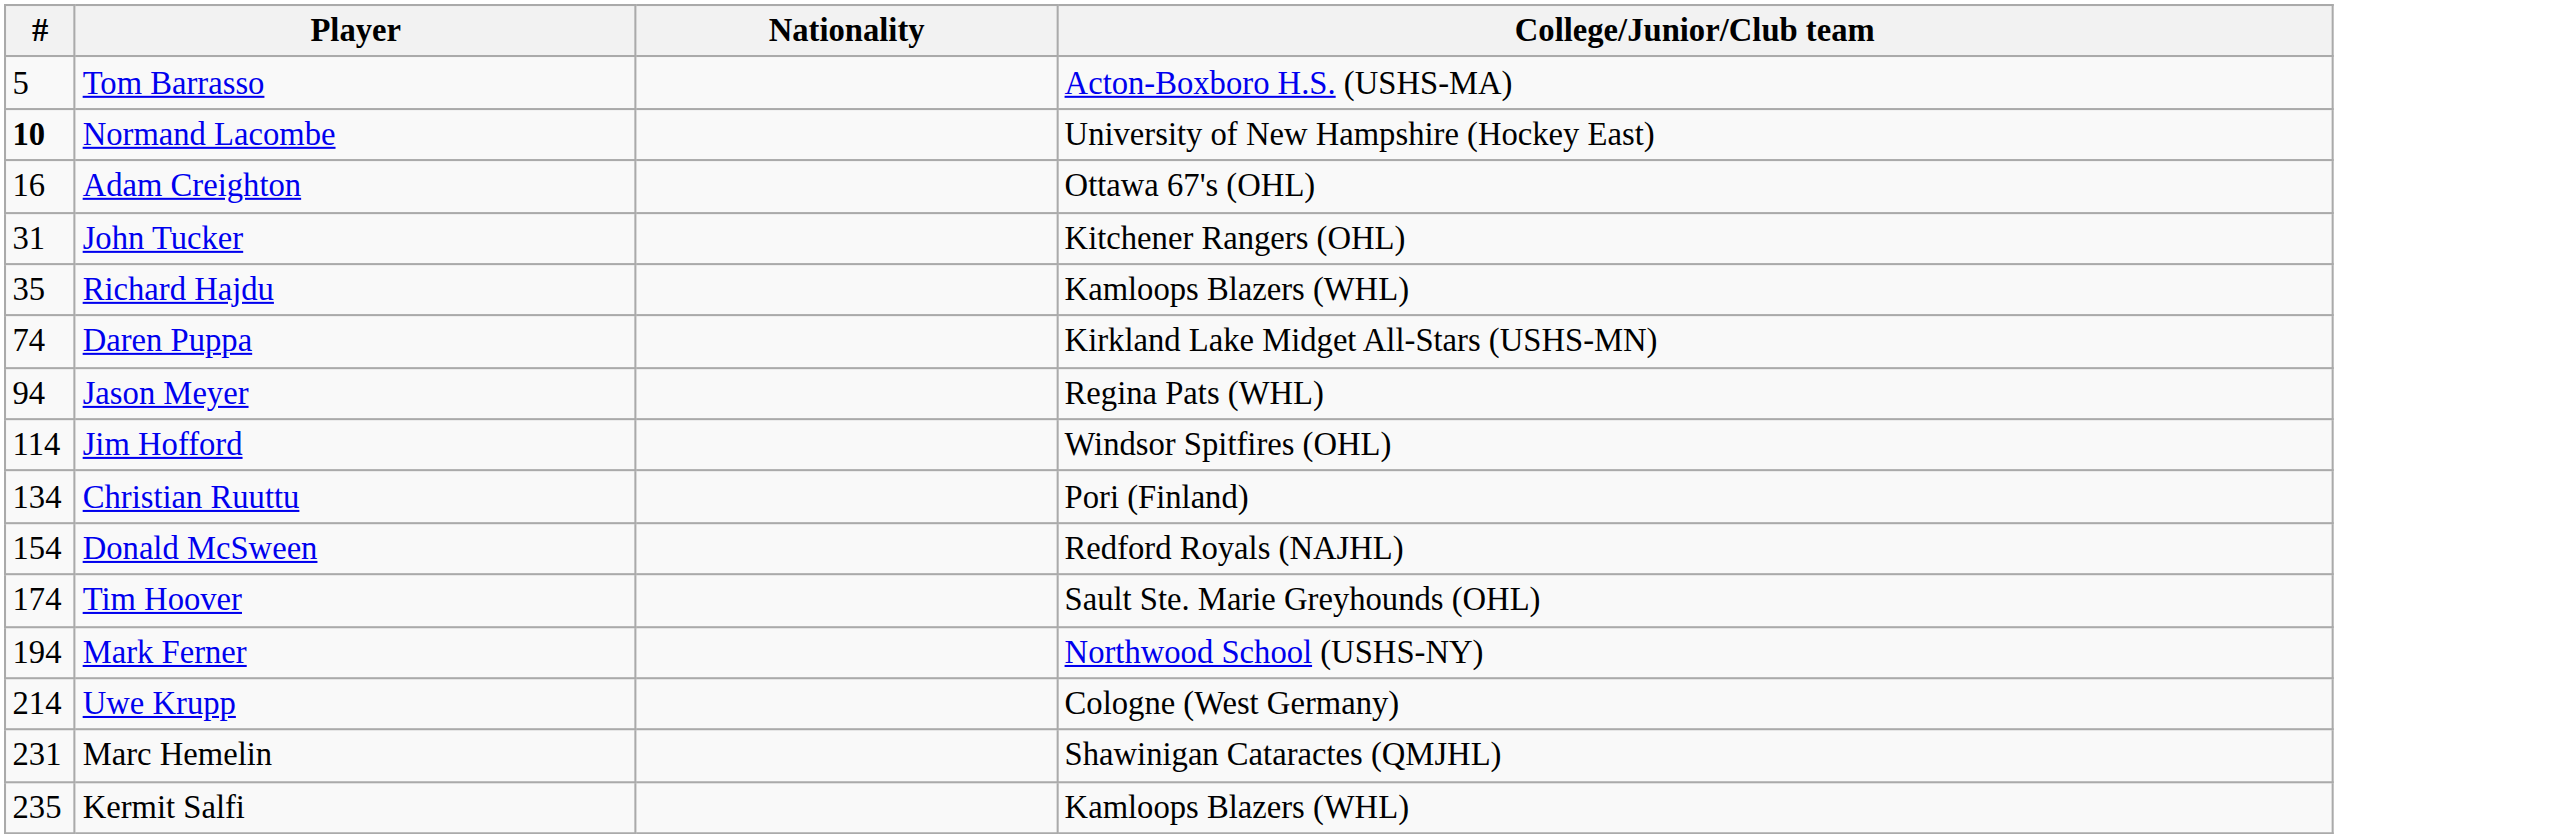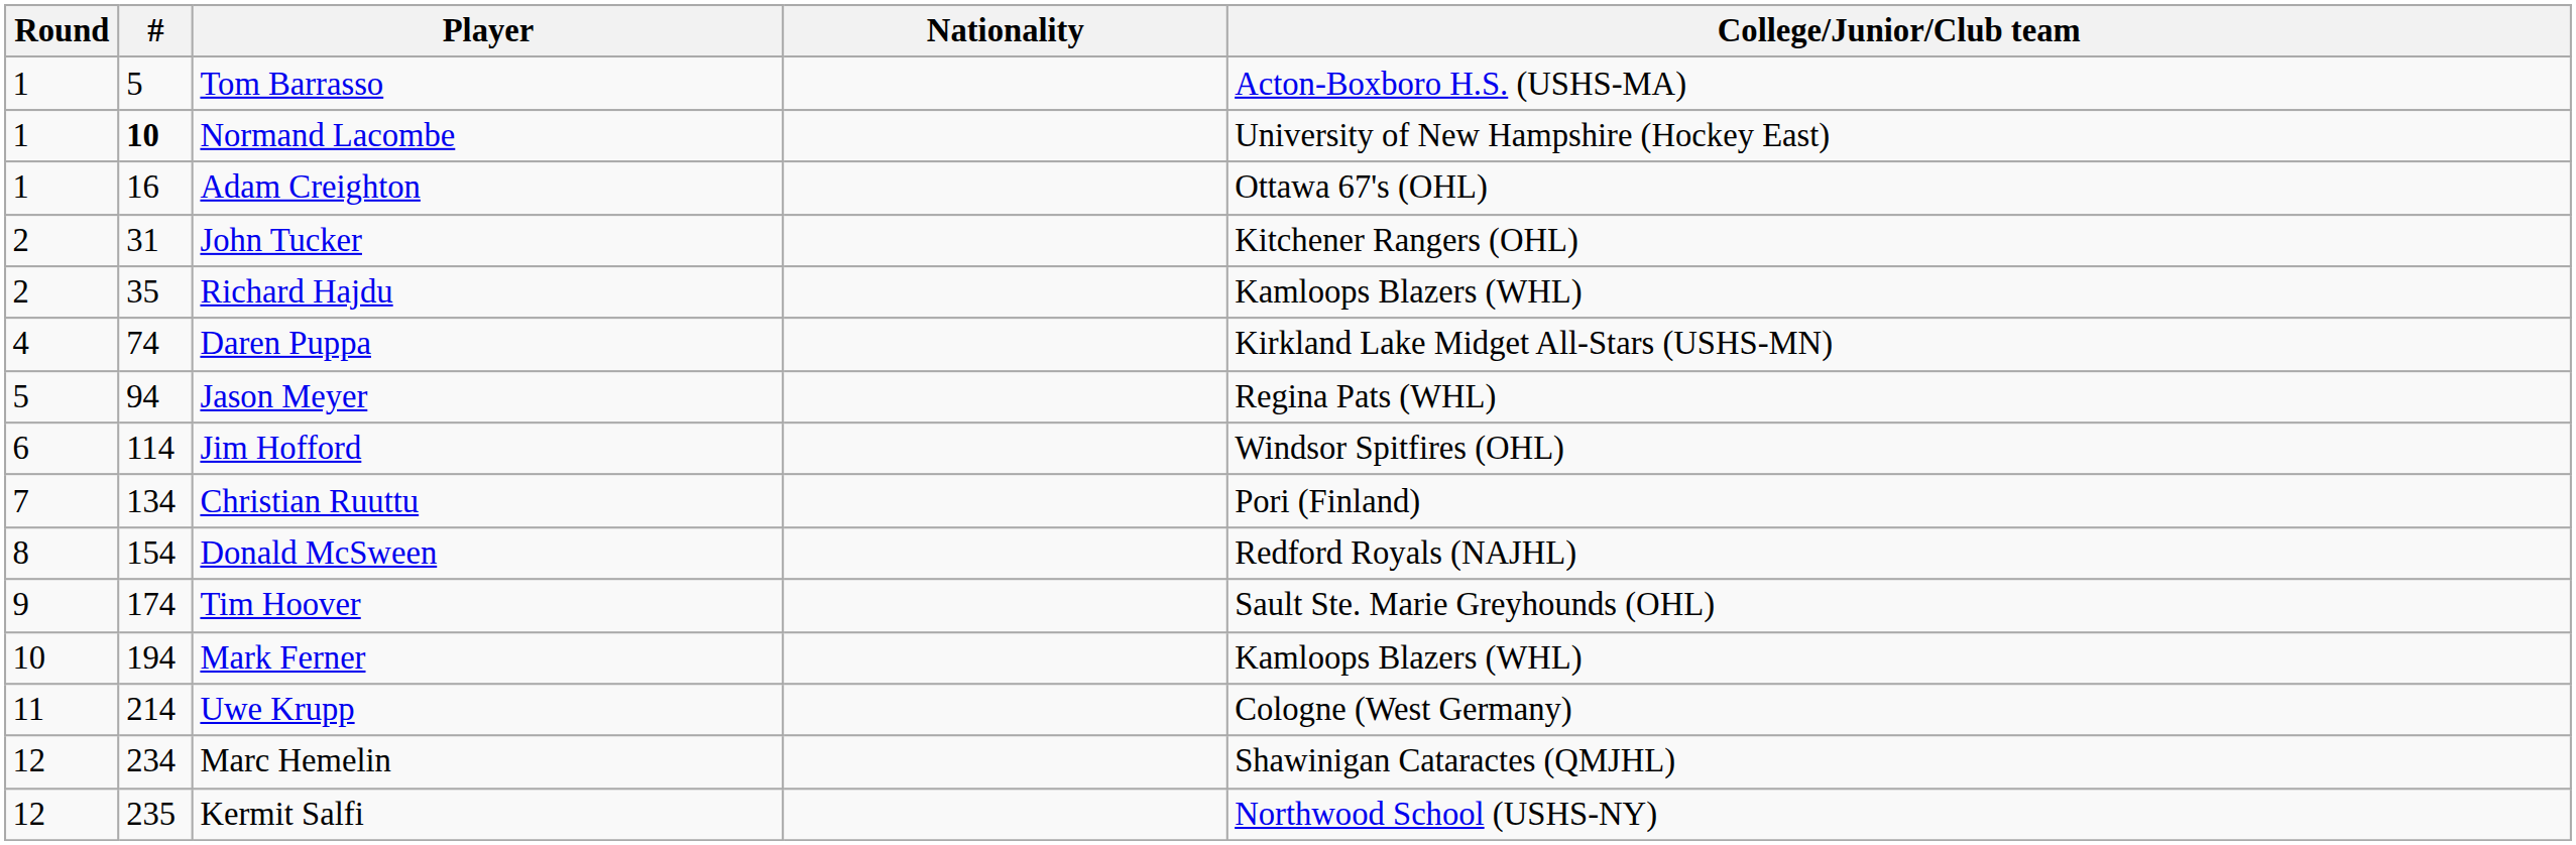+ column: Round | 1 | 1 | 1 | 2 | 2 | 4 | 5 | 6 | 7 | 8 | 9 | 10 | 11 | 12 | 12
Mark Ferner | College/Junior/Club team: Northwood School (USHS-NY) -> Kamloops Blazers (WHL)
Marc Hemelin | #: 231 -> 234
Kermit Salfi | College/Junior/Club team: Kamloops Blazers (WHL) -> Northwood School (USHS-NY)
